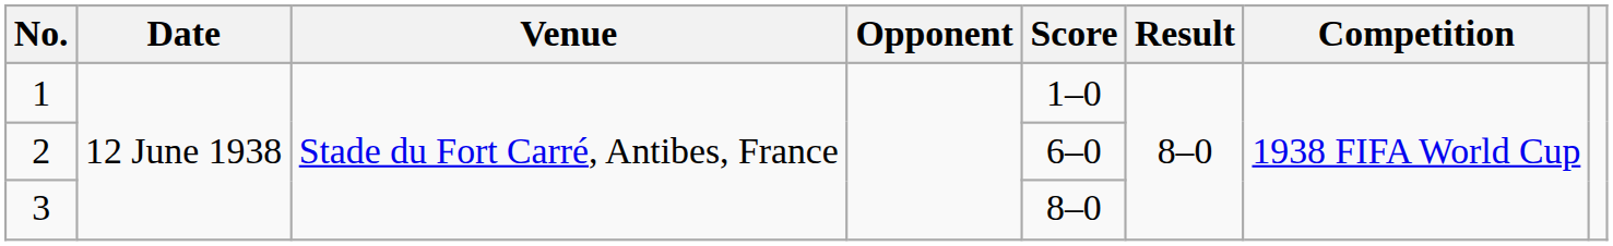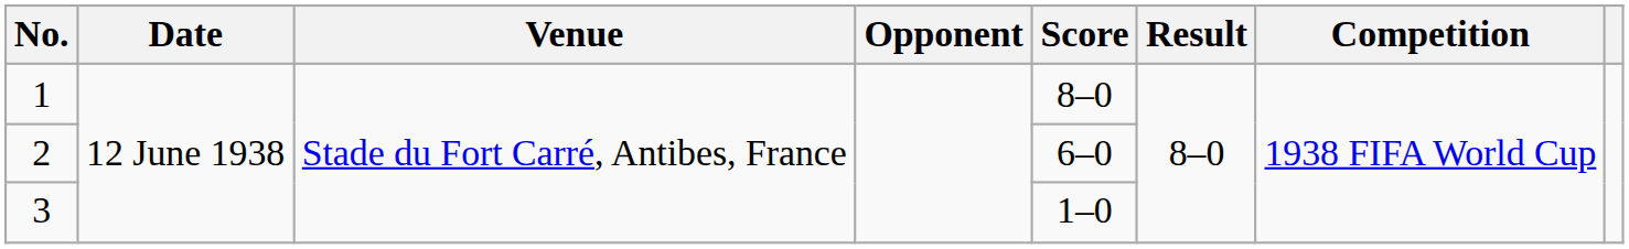1 | Score: 1–0 -> 8–0
3 | Score: 8–0 -> 1–0
